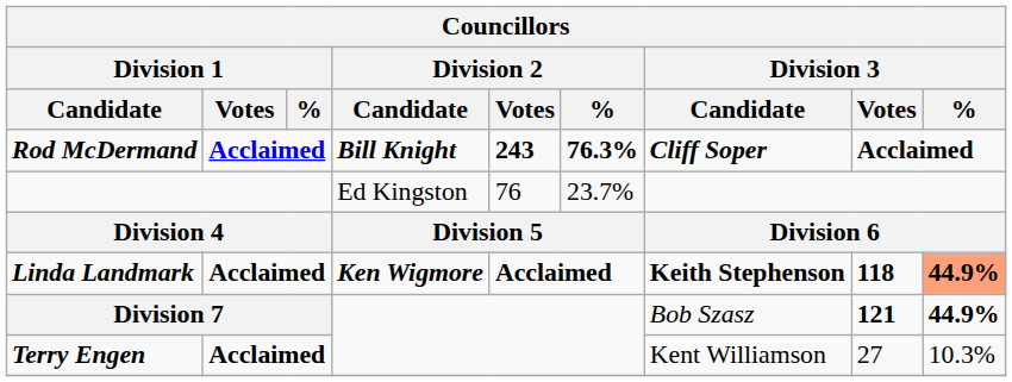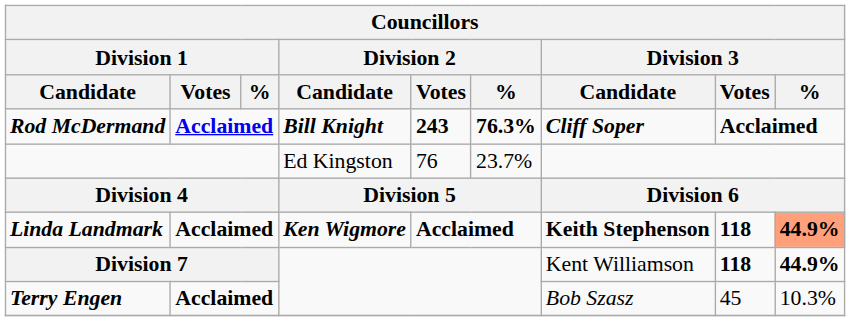Division 7 | Division 3 / Candidate: Bob Szasz -> Kent Williamson
Division 7 | Division 3 / Votes: 121 -> 118
Terry Engen | Division 3 / Candidate: Kent Williamson -> Bob Szasz
Terry Engen | Division 3 / Votes: 27 -> 45
